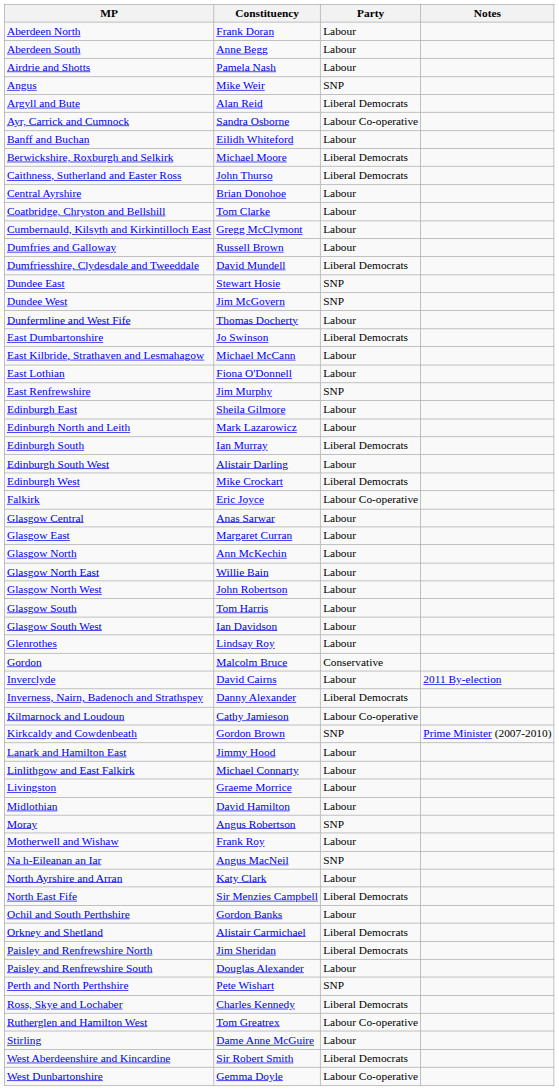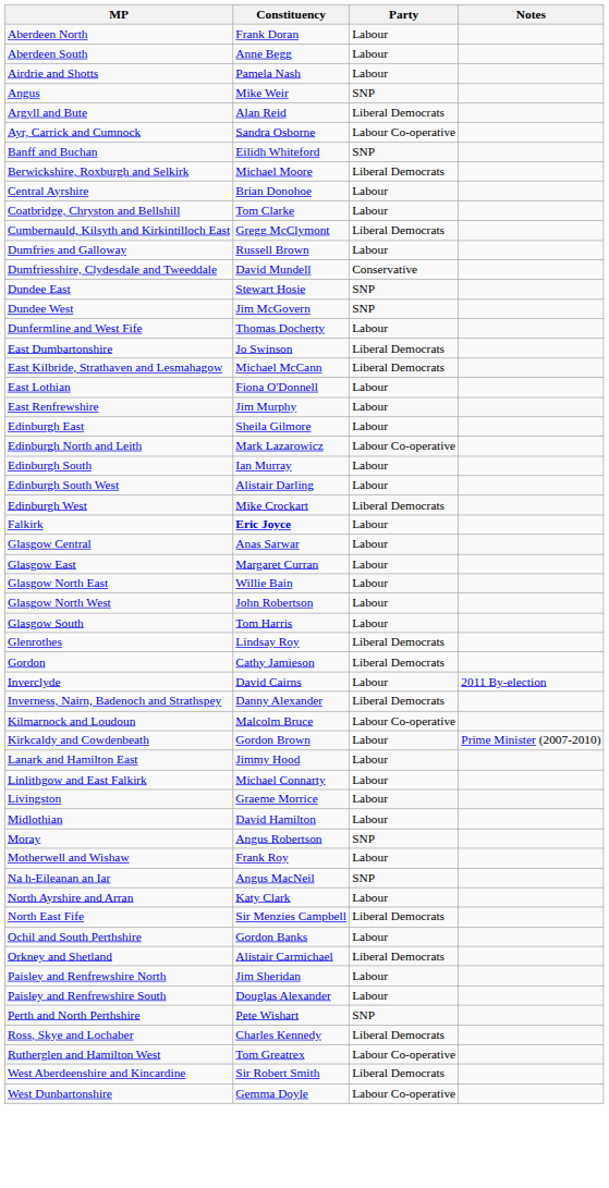Banff and Buchan | Party: Labour -> SNP
- row: Caithness, Sutherland and Easter Ross | John Thurso | Liberal Democrats
Cumbernauld, Kilsyth and Kirkintilloch East | Party: Labour -> Liberal Democrats
Dumfriesshire, Clydesdale and Tweeddale | Party: Liberal Democrats -> Conservative
East Kilbride, Strathaven and Lesmahagow | Party: Labour -> Liberal Democrats
East Renfrewshire | Party: SNP -> Labour
Edinburgh North and Leith | Party: Labour -> Labour Co-operative
Edinburgh South | Party: Liberal Democrats -> Labour
Falkirk | Constituency: normal -> bold
Falkirk | Party: Labour Co-operative -> Labour
- row: Glasgow North | Ann McKechin | Labour
- row: Glasgow South West | Ian Davidson | Labour
Glenrothes | Party: Labour -> Liberal Democrats
Gordon | Constituency: Malcolm Bruce -> Cathy Jamieson
Gordon | Party: Conservative -> Liberal Democrats
Kilmarnock and Loudoun | Constituency: Cathy Jamieson -> Malcolm Bruce
Kirkcaldy and Cowdenbeath | Party: SNP -> Labour
Paisley and Renfrewshire North | Party: Liberal Democrats -> Labour
- row: Stirling | Dame Anne McGuire | Labour
